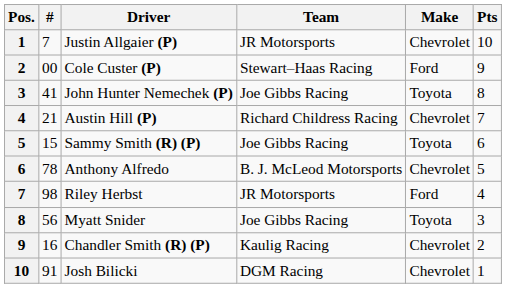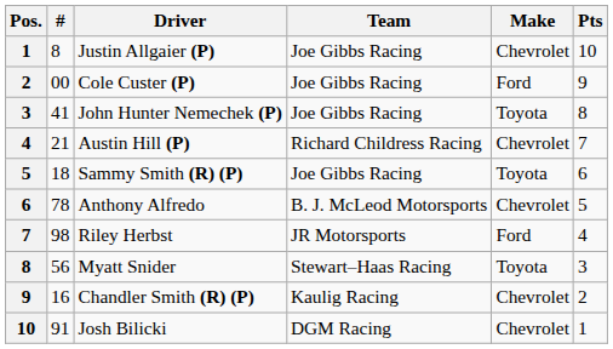Justin Allgaier (P) | #: 7 -> 8
Justin Allgaier (P) | Team: JR Motorsports -> Joe Gibbs Racing
Cole Custer (P) | Team: Stewart–Haas Racing -> Joe Gibbs Racing
Sammy Smith (R) (P) | #: 15 -> 18
Myatt Snider | Team: Joe Gibbs Racing -> Stewart–Haas Racing
